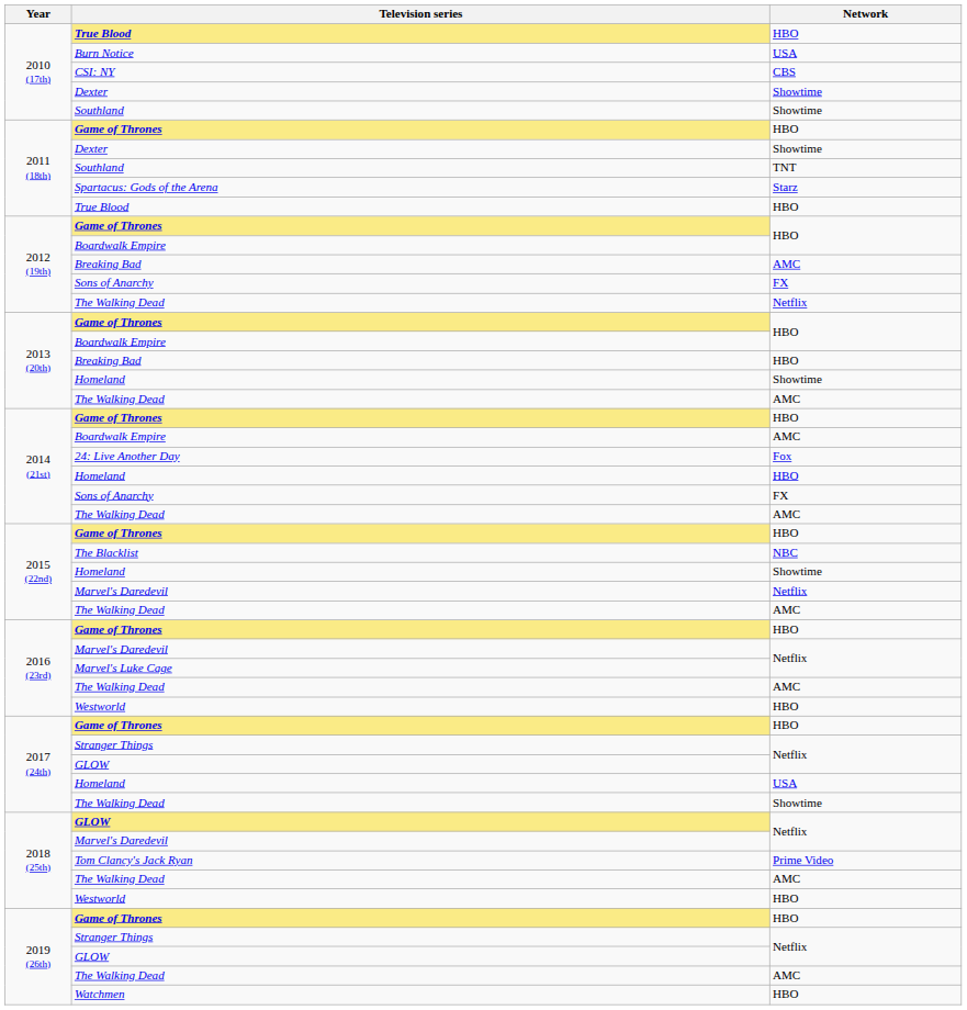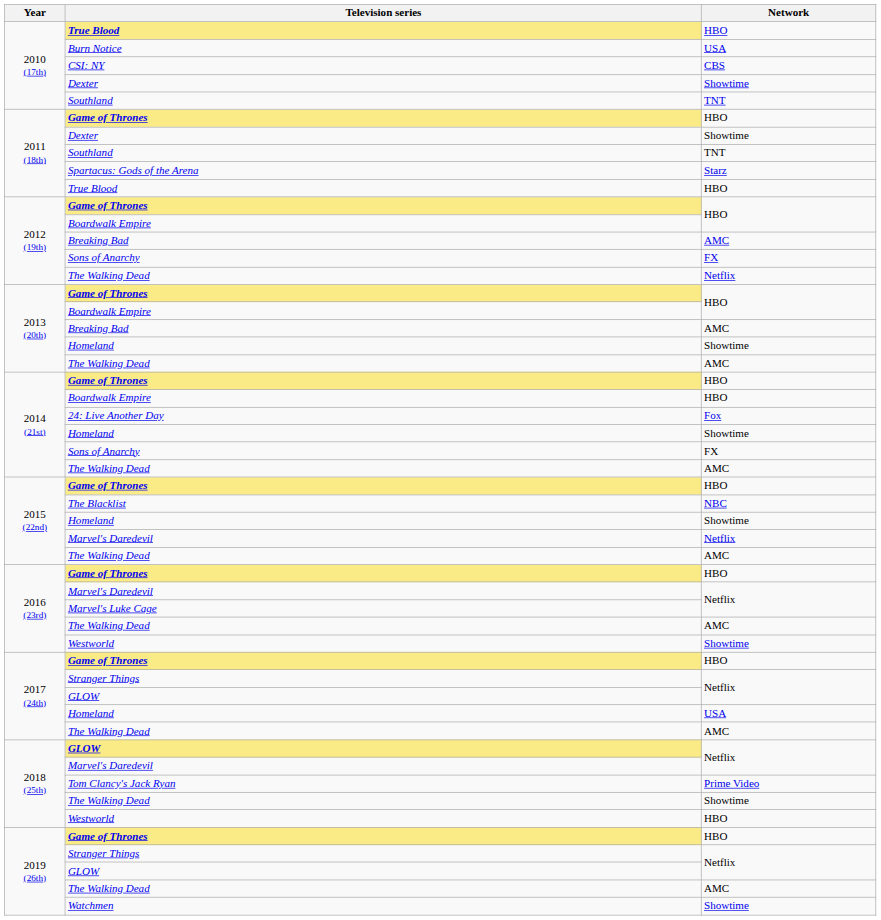2010 (17th) / Southland | Network: Showtime -> TNT
2013 (20th) / Breaking Bad | Network: HBO -> AMC
2014 (21st) / Boardwalk Empire | Network: AMC -> HBO
2014 (21st) / Homeland | Network: HBO -> Showtime
2016 (23rd) / Westworld | Network: HBO -> Showtime
2017 (24th) / The Walking Dead | Network: Showtime -> AMC
2018 (25th) / The Walking Dead | Network: AMC -> Showtime
Watchmen | Network: HBO -> Showtime
